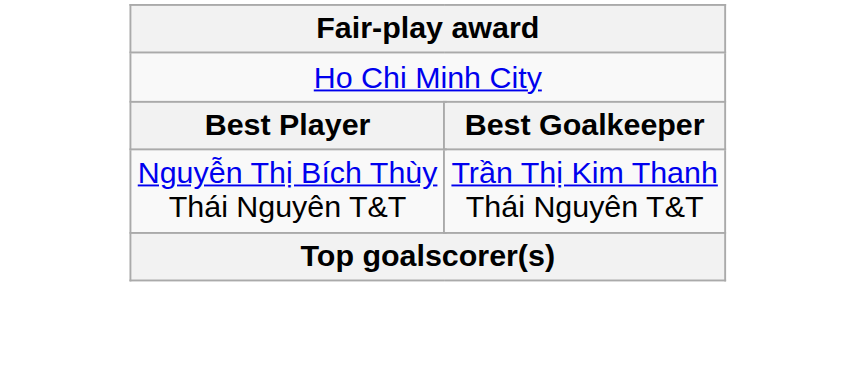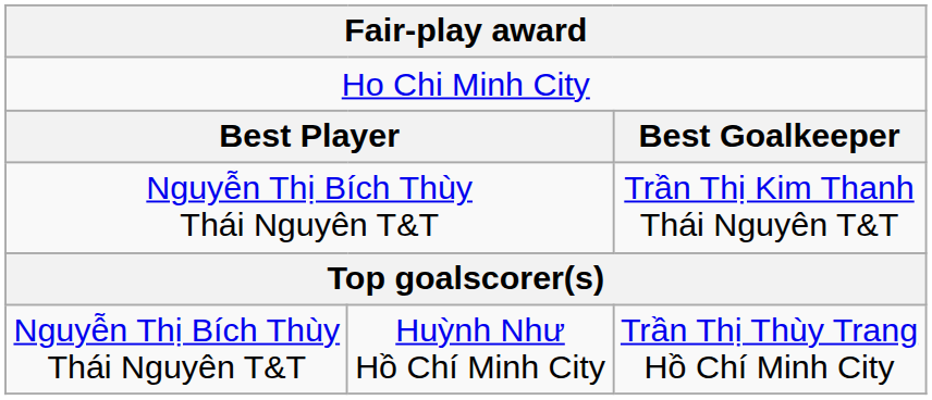+ row: Nguyễn Thị Bích Thùy Thái Nguyên T&T | Huỳnh Như Hồ Chí Minh City | Trần Thị Thùy Trang Hồ Chí Minh City
